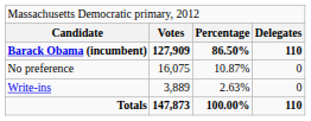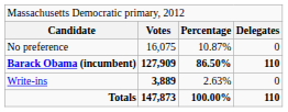rows swapped: Barack Obama (incumbent) <-> No preference
Write-ins | column 2: normal -> bold
